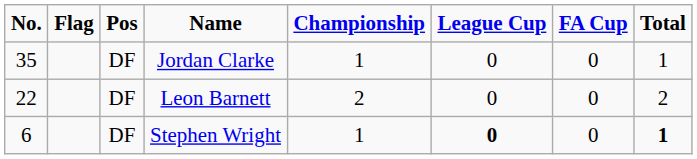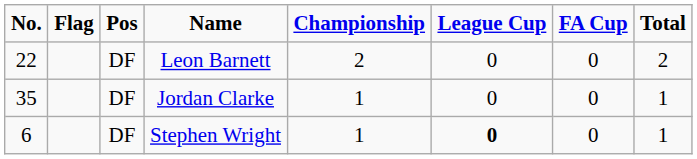rows swapped: Leon Barnett <-> Jordan Clarke
Stephen Wright | Total: bold -> normal
